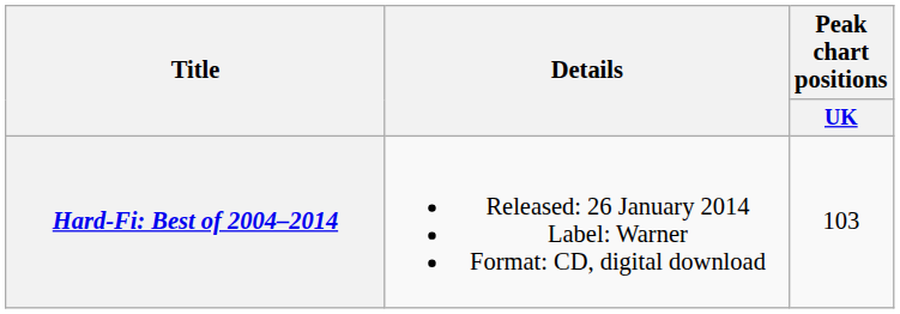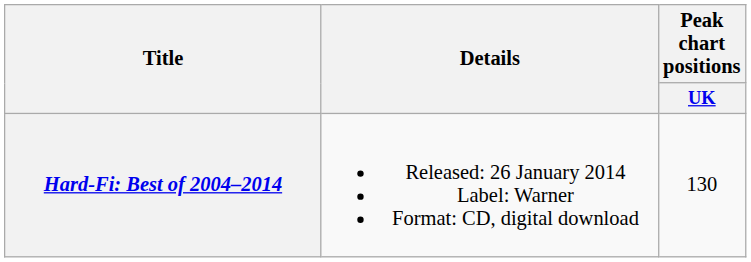Hard-Fi: Best of 2004–2014 | Peak chart positions / UK: 103 -> 130
